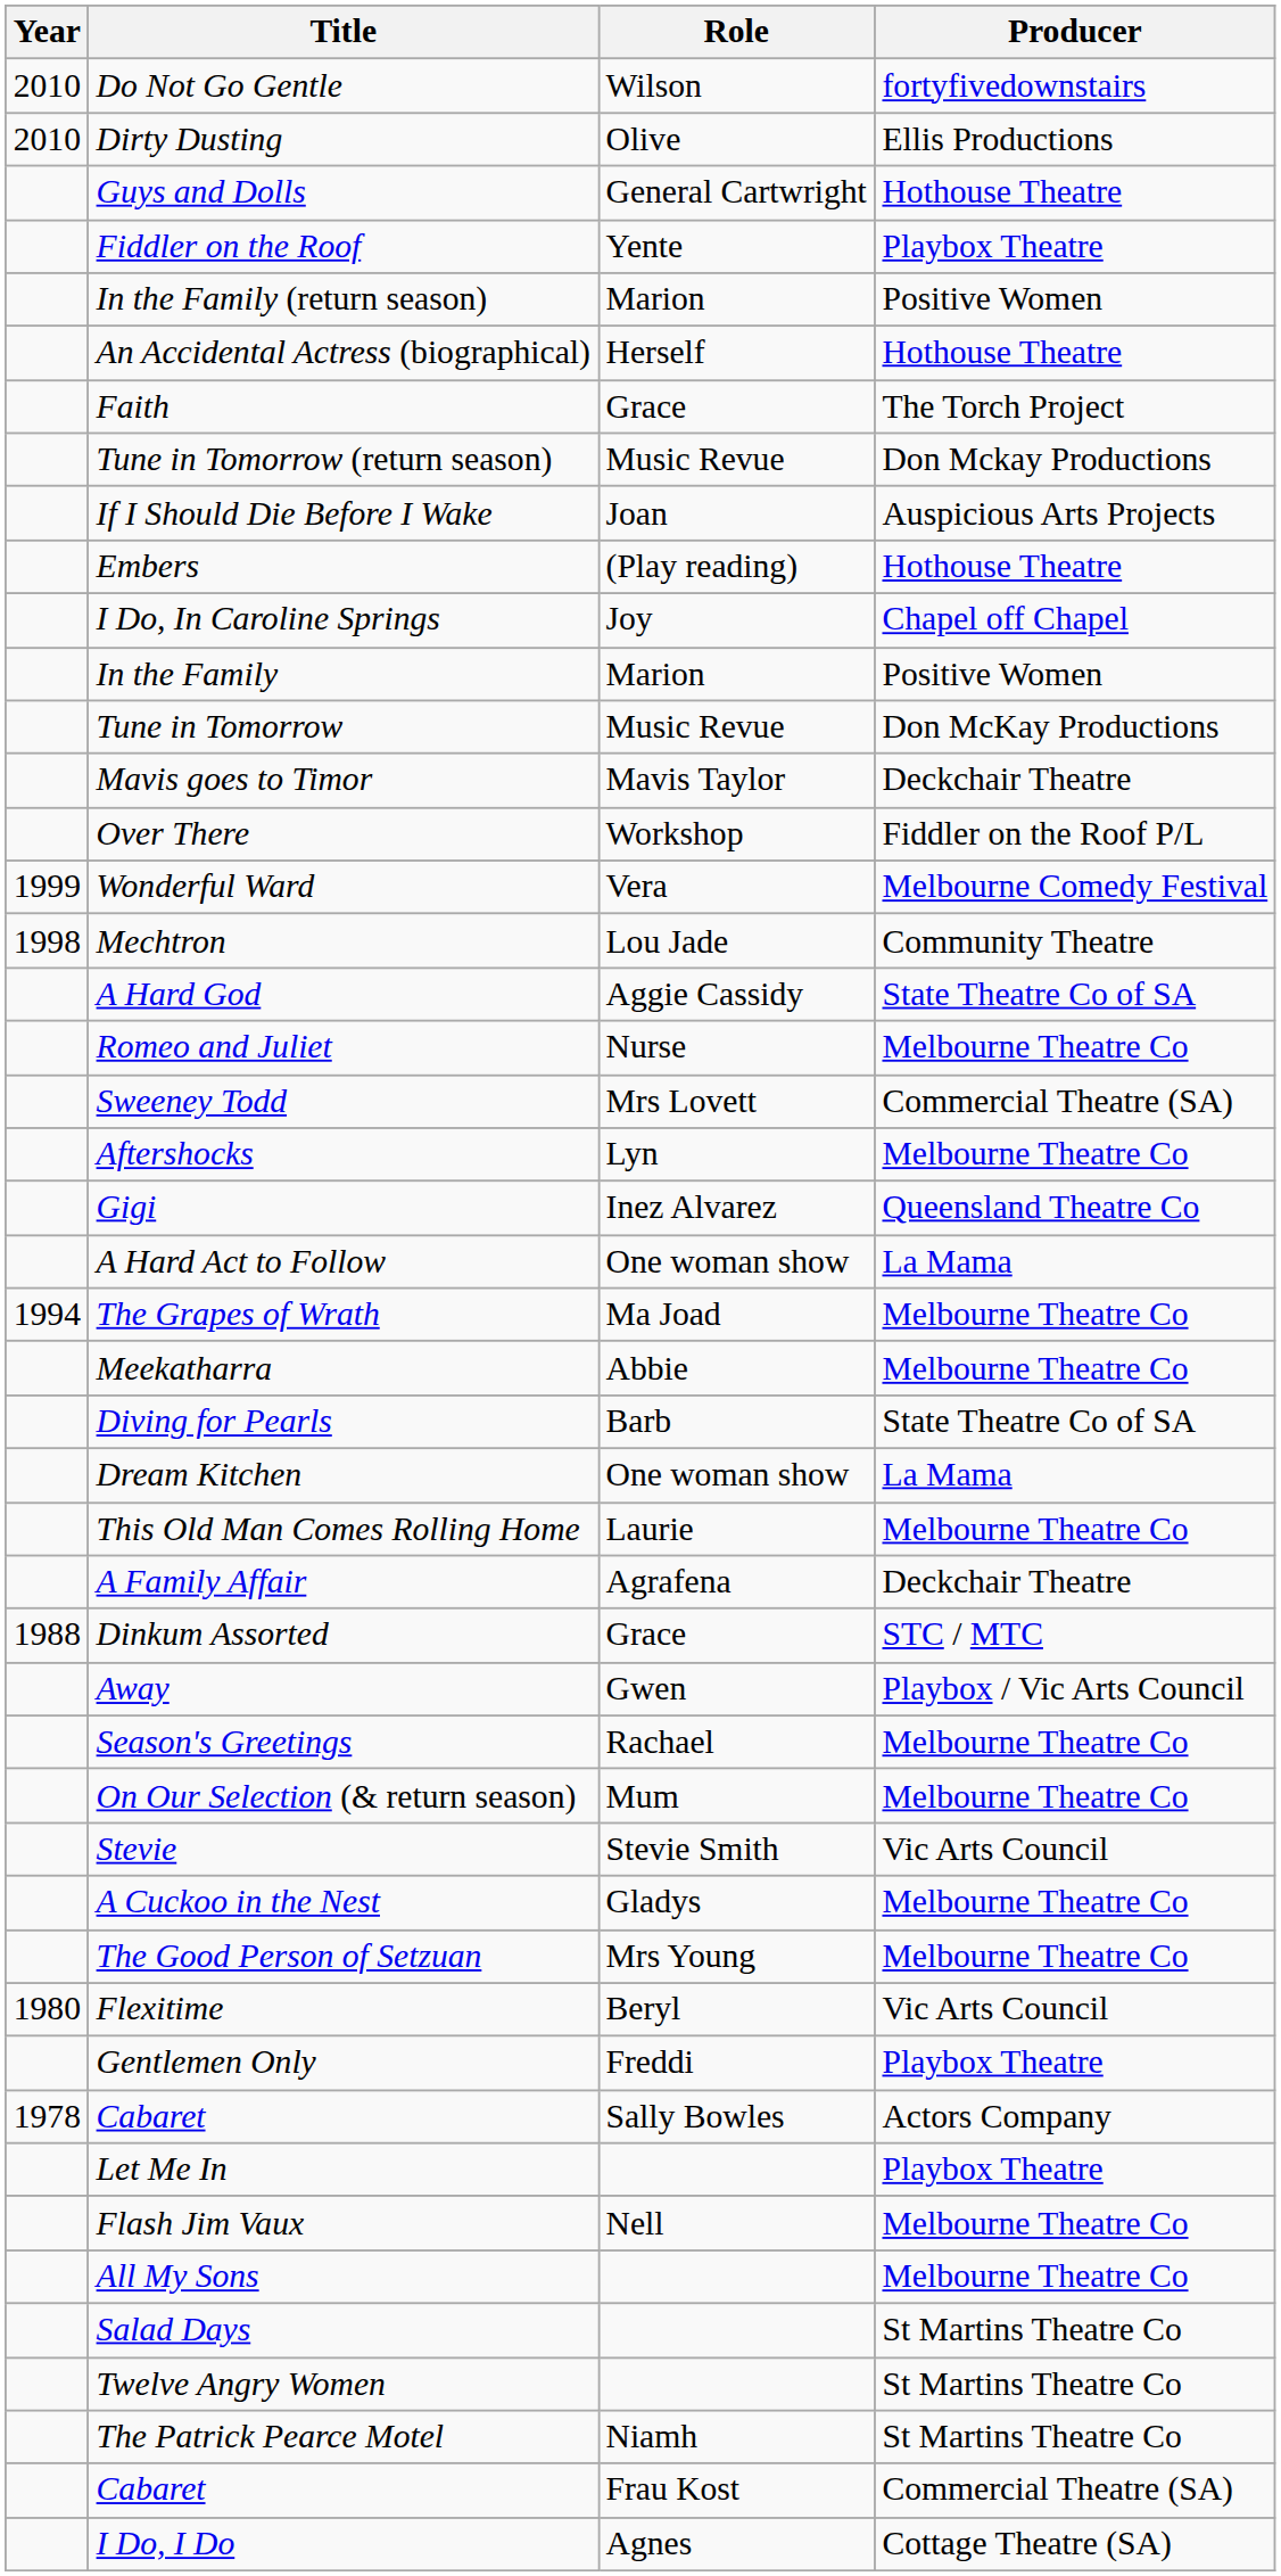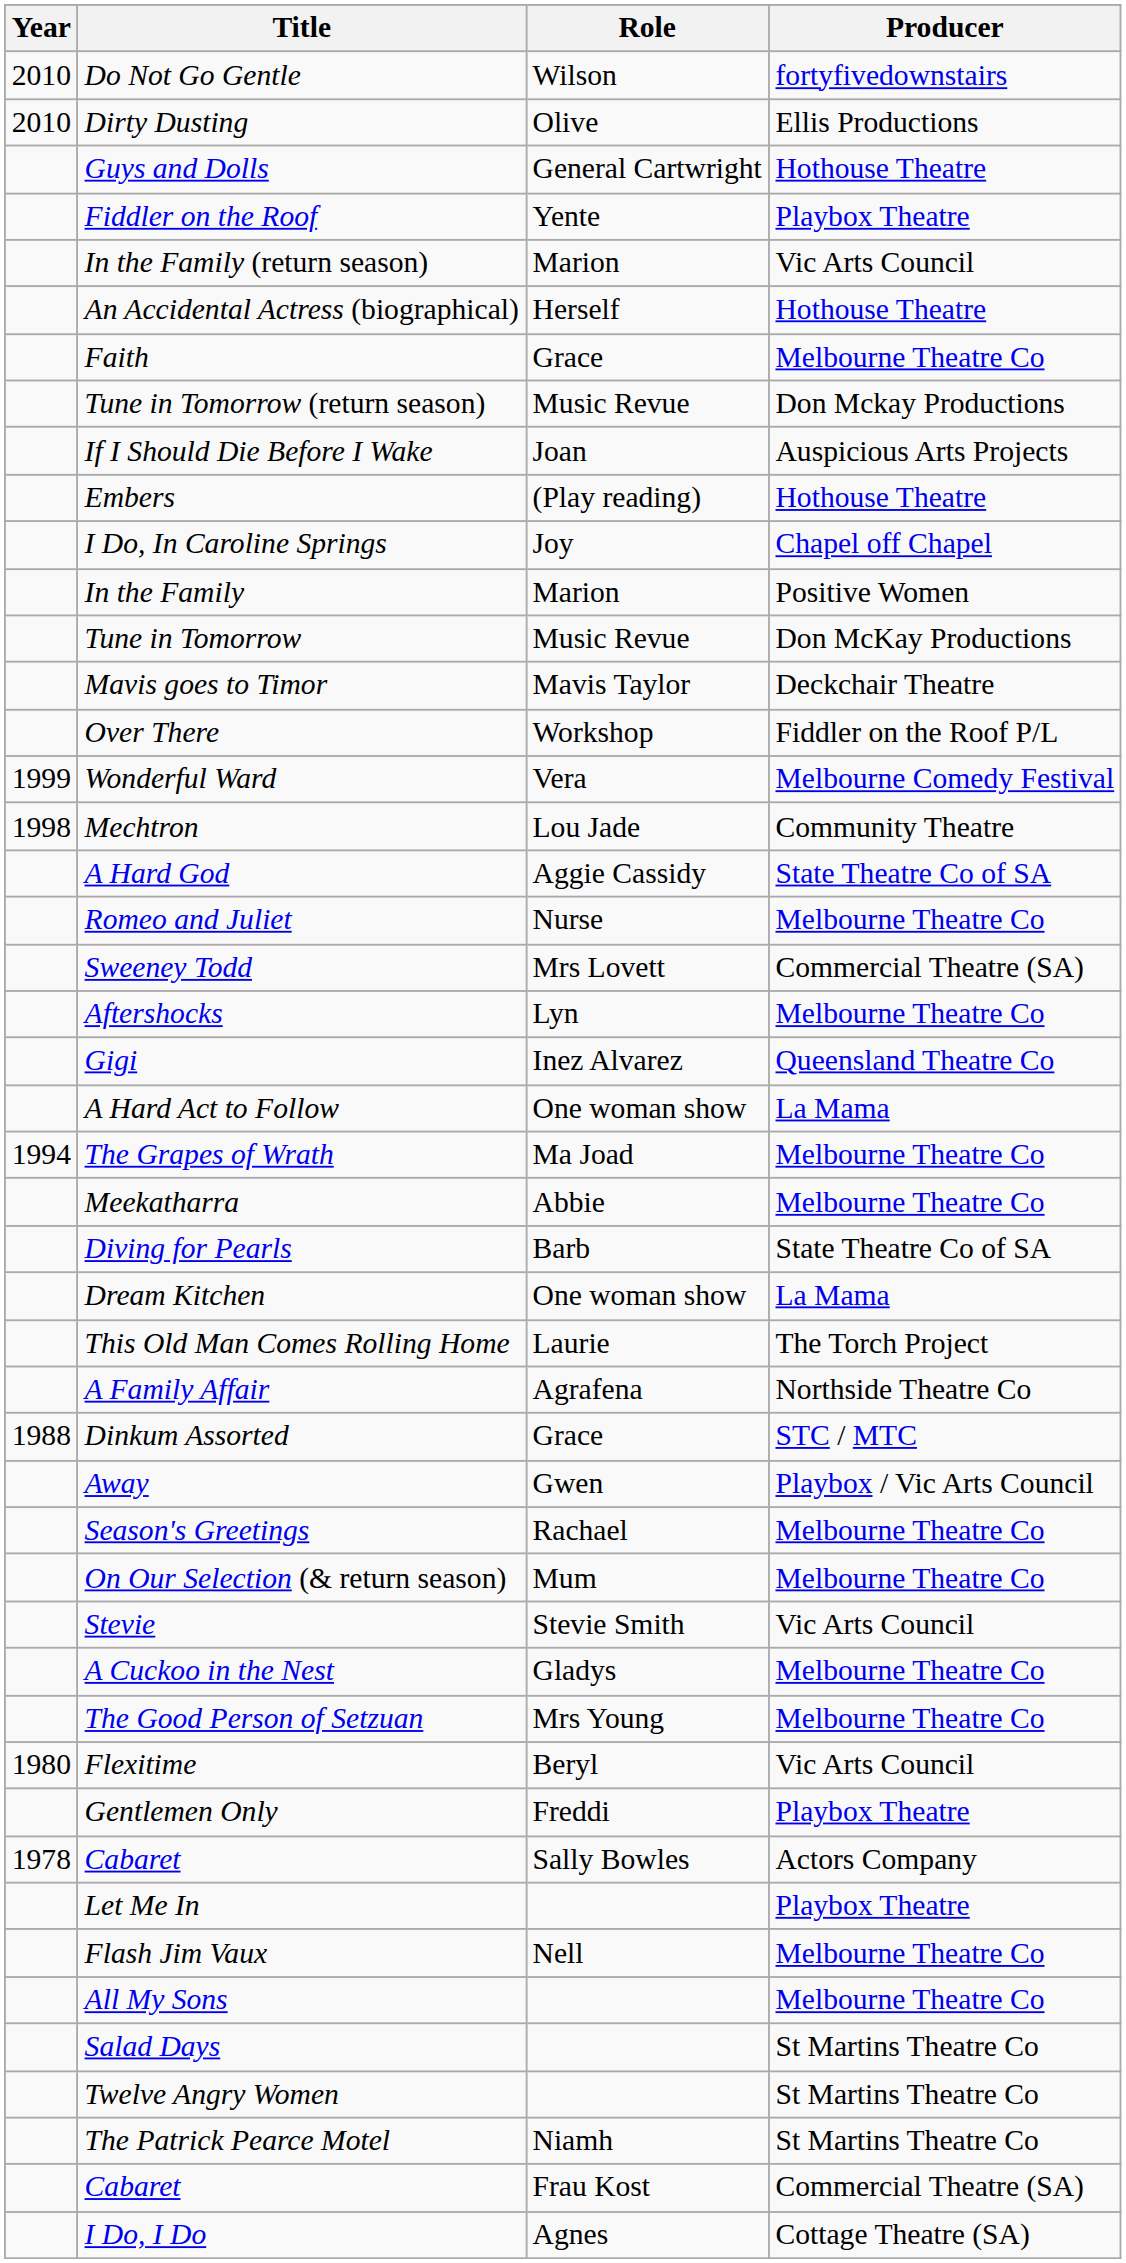In the Family (return season) | Producer: Positive Women -> Vic Arts Council
Faith | Producer: The Torch Project -> Melbourne Theatre Co
This Old Man Comes Rolling Home | Producer: Melbourne Theatre Co -> The Torch Project
A Family Affair | Producer: Deckchair Theatre -> Northside Theatre Co
